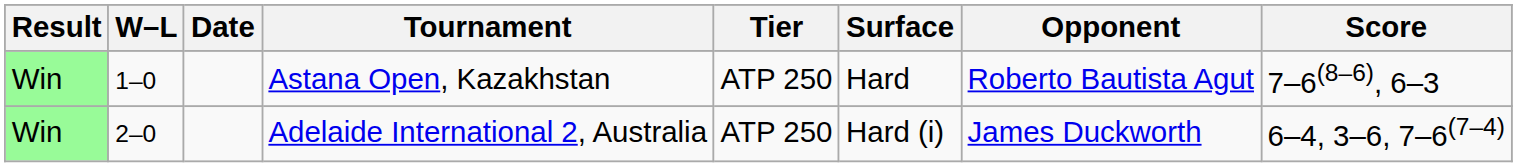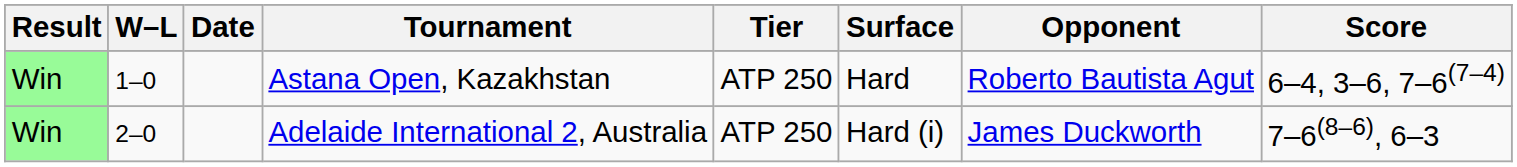Astana Open, Kazakhstan | Score: 7–6(8–6), 6–3 -> 6–4, 3–6, 7–6(7–4)
Adelaide International 2, Australia | Score: 6–4, 3–6, 7–6(7–4) -> 7–6(8–6), 6–3
